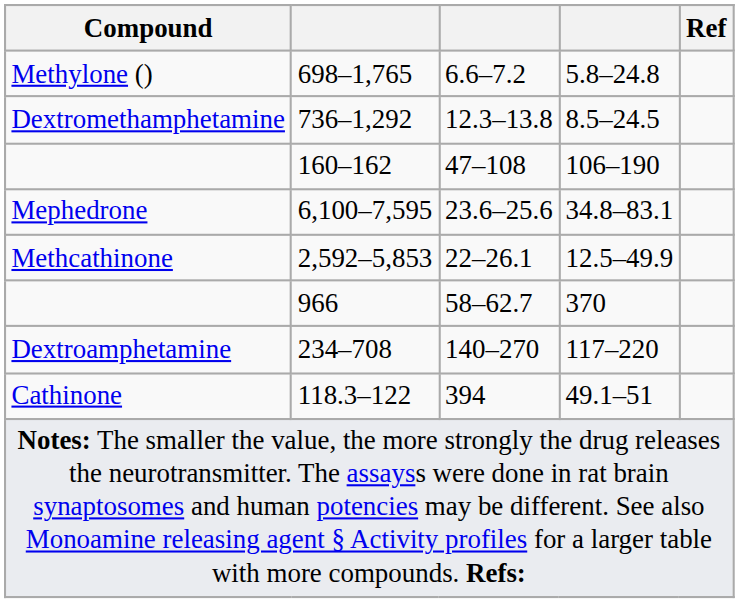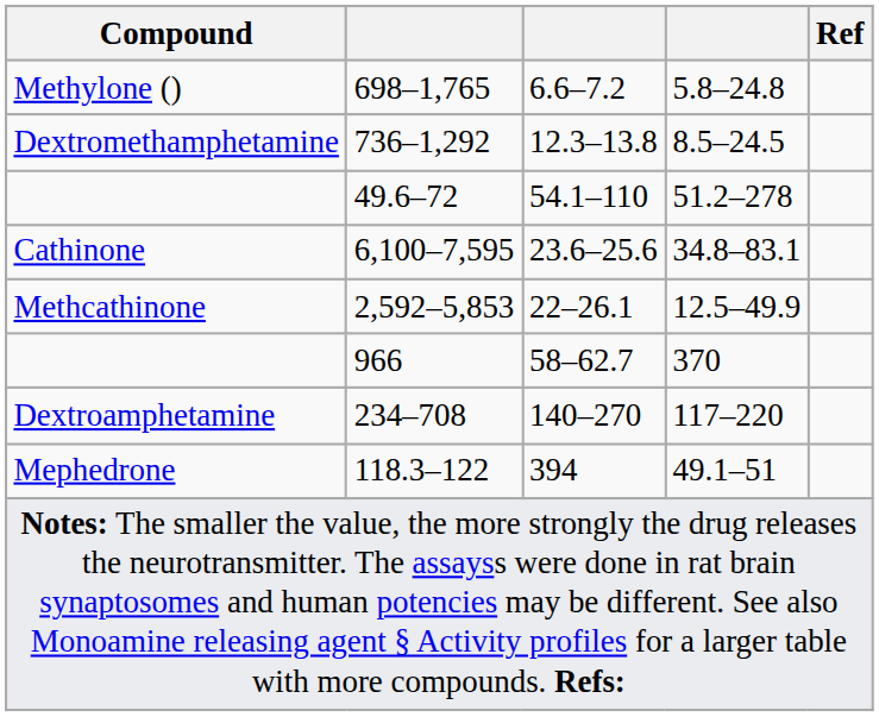- row: 160–162 | 47–108 | 106–190
+ row: 49.6–72 | 54.1–110 | 51.2–278
6,100–7,595 | Compound: Mephedrone -> Cathinone
118.3–122 | Compound: Cathinone -> Mephedrone
